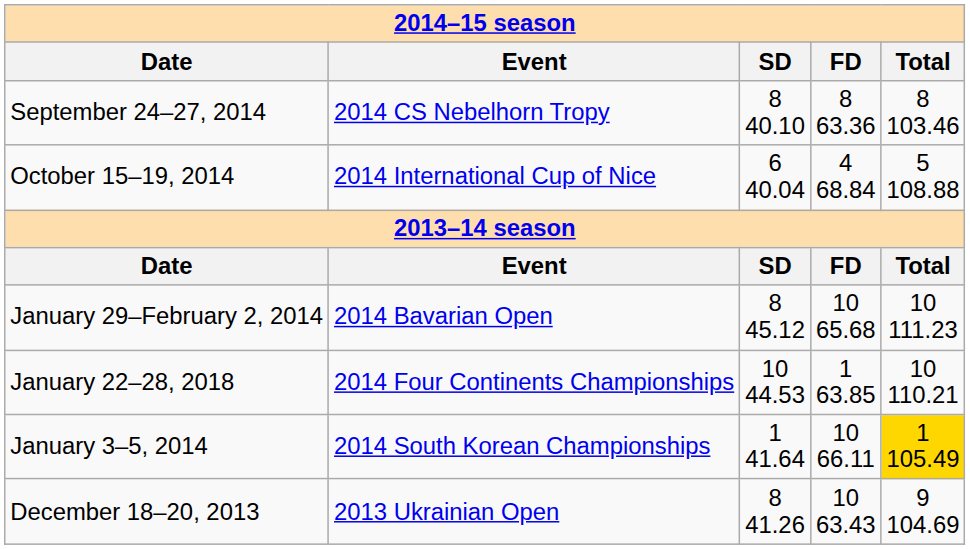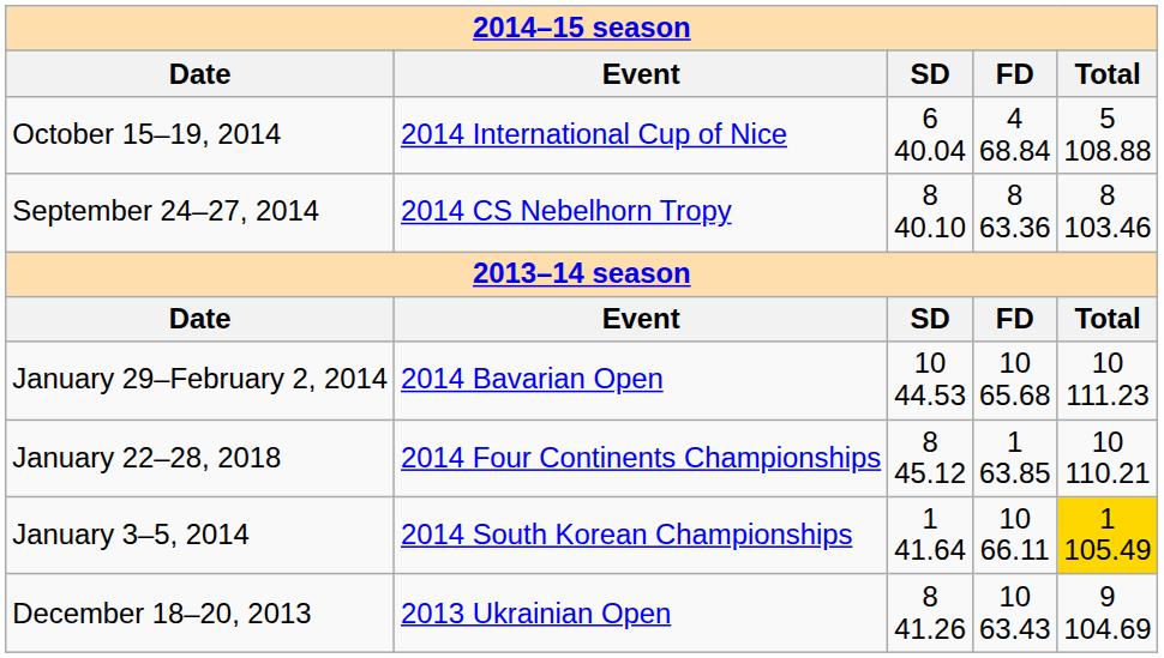rows swapped: October 15–19, 2014 <-> September 24–27, 2014
January 29–February 2, 2014 | SD: 8 45.12 -> 10 44.53
January 22–28, 2018 | SD: 10 44.53 -> 8 45.12
